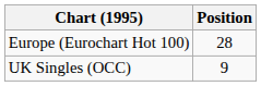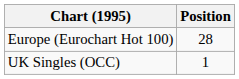UK Singles (OCC) | Position: 9 -> 1
